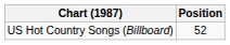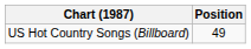US Hot Country Songs (Billboard) | Position: 52 -> 49
